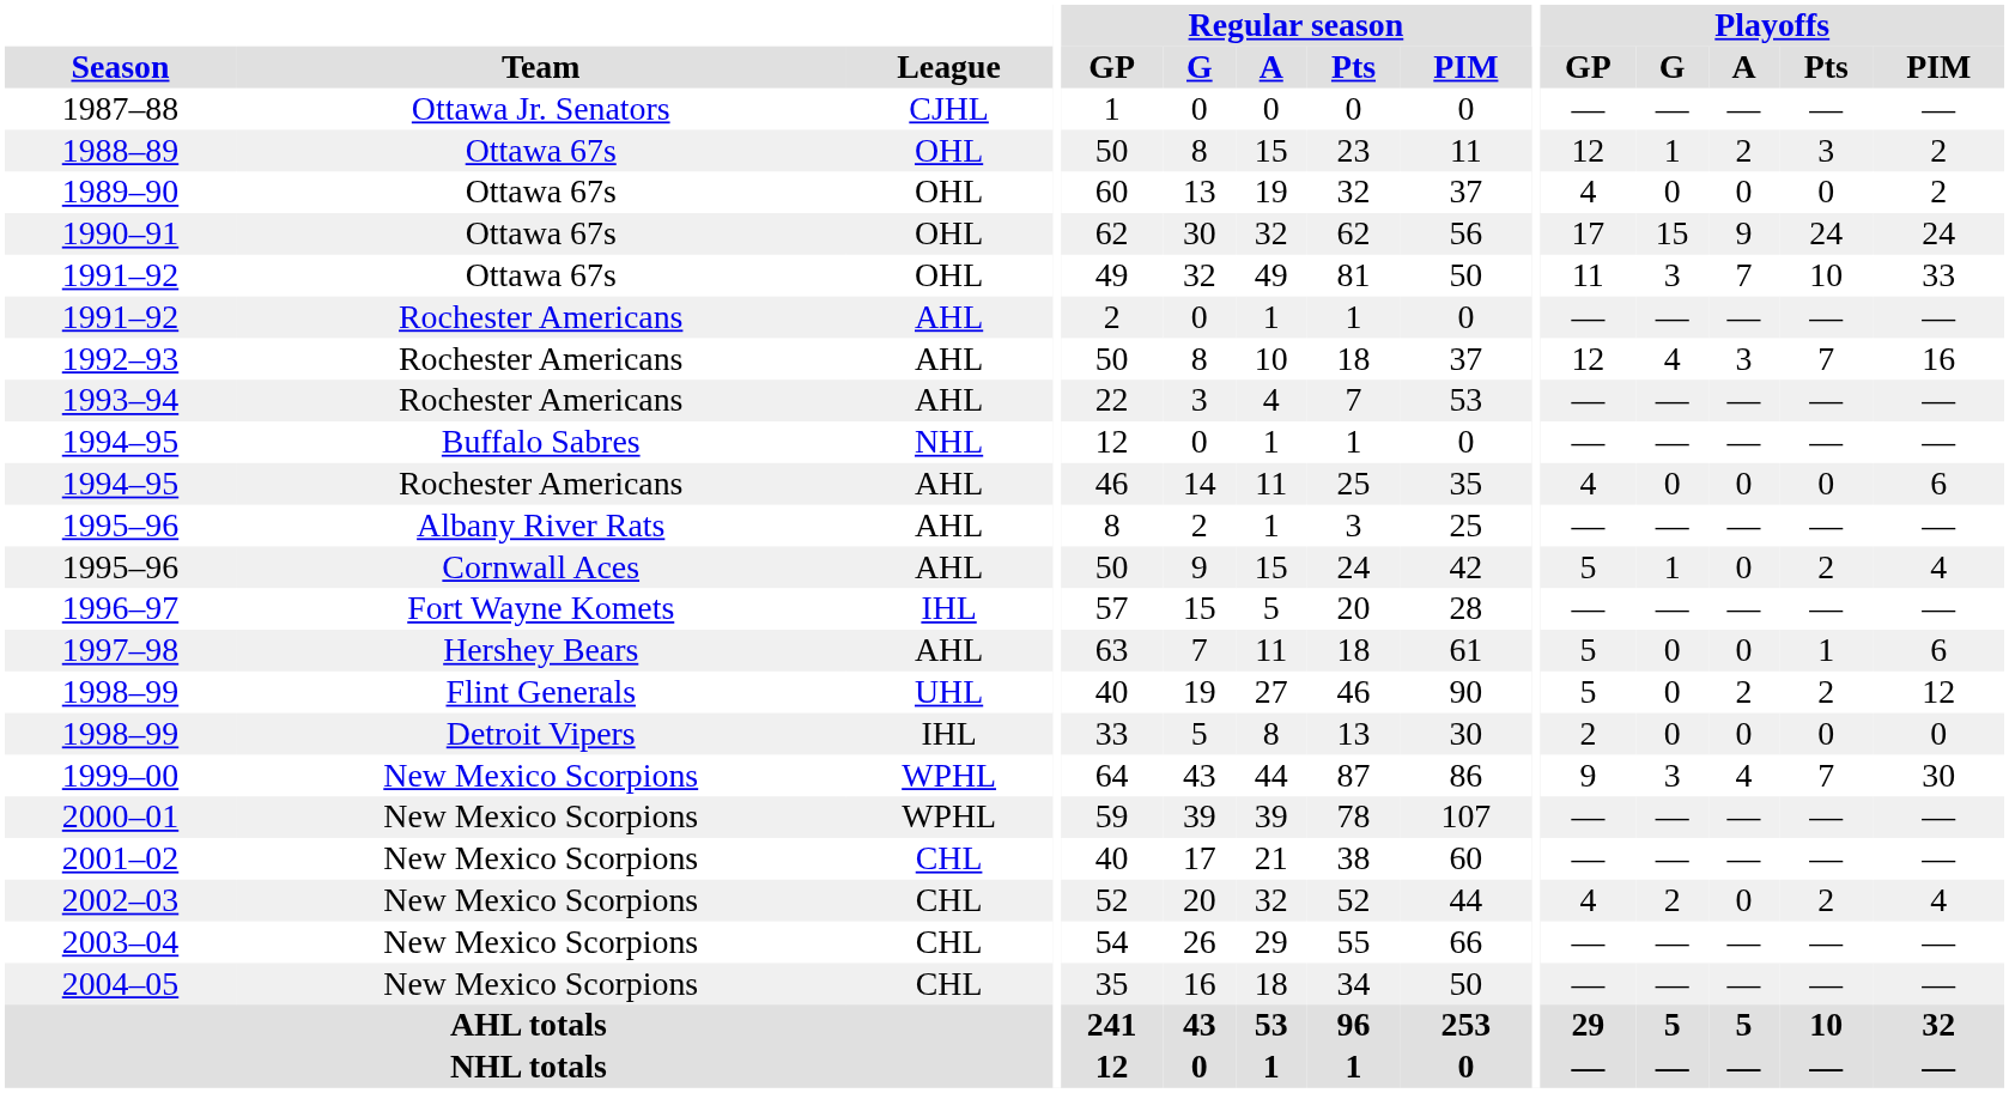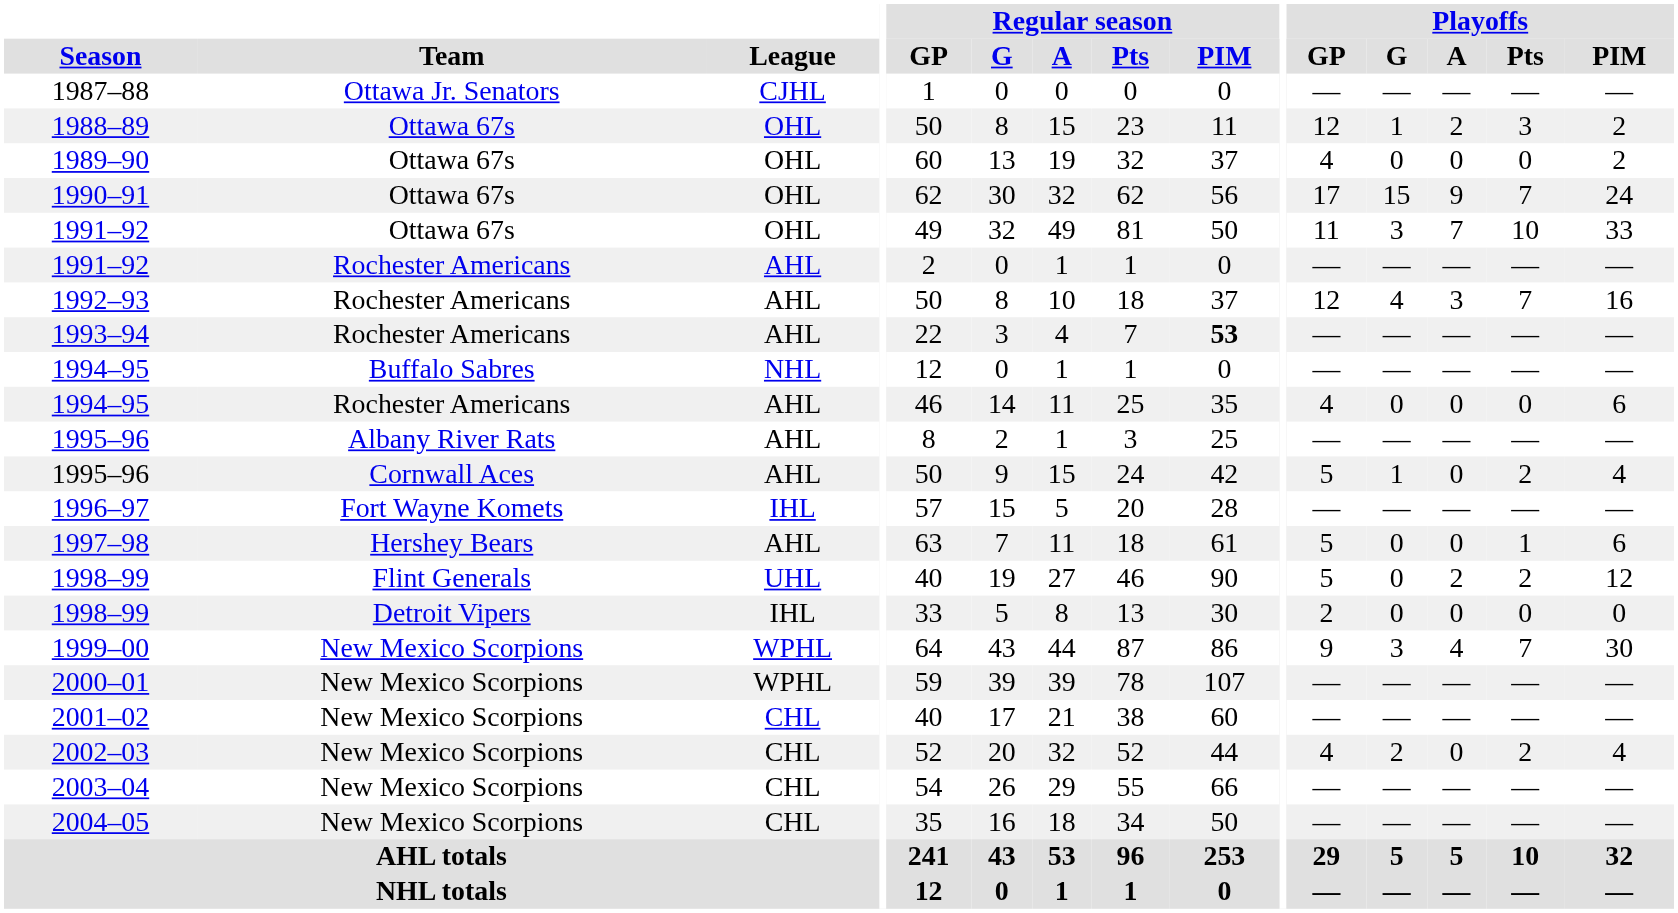1990–91 | Playoffs / Pts: 24 -> 7
1993–94 | Regular season / PIM: normal -> bold
